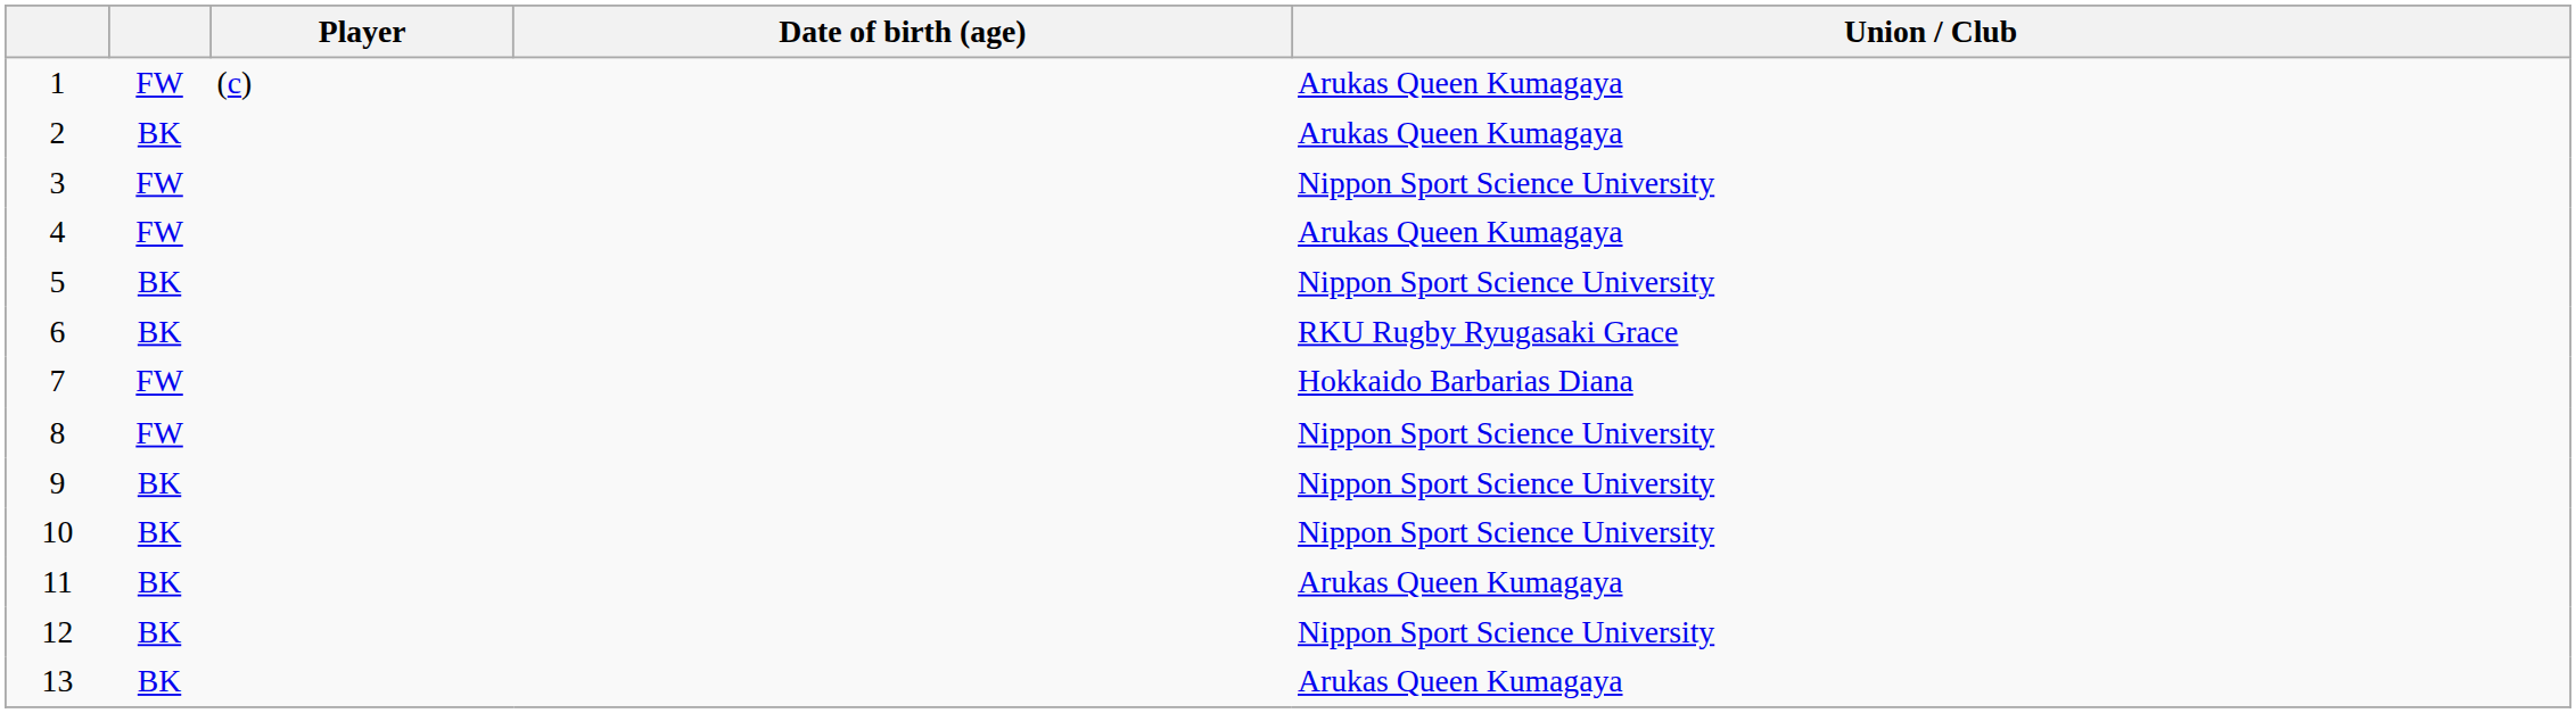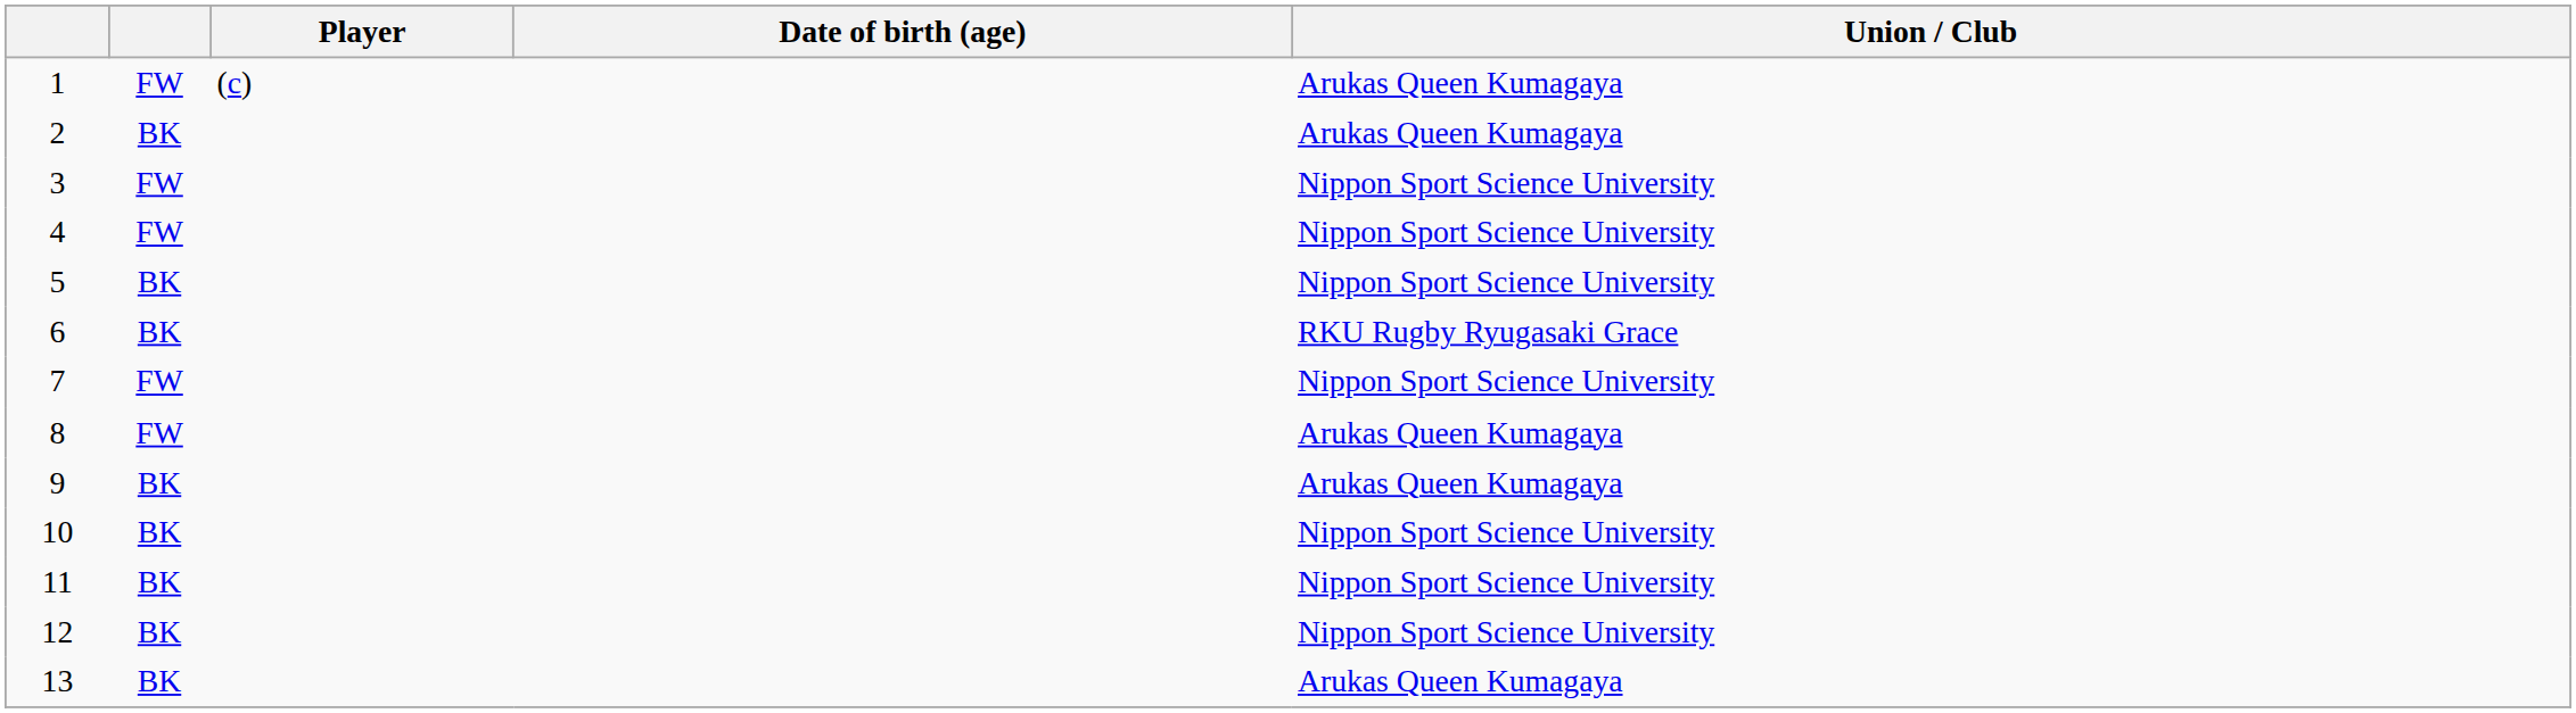4 | Union / Club: Arukas Queen Kumagaya -> Nippon Sport Science University
7 | Union / Club: Hokkaido Barbarias Diana -> Nippon Sport Science University
8 | Union / Club: Nippon Sport Science University -> Arukas Queen Kumagaya
9 | Union / Club: Nippon Sport Science University -> Arukas Queen Kumagaya
11 | Union / Club: Arukas Queen Kumagaya -> Nippon Sport Science University
